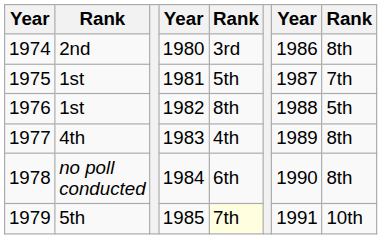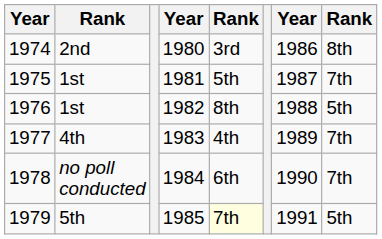1977 | column 8: 8th -> 7th
1978 | column 8: 8th -> 7th
1979 | column 8: 10th -> 5th
